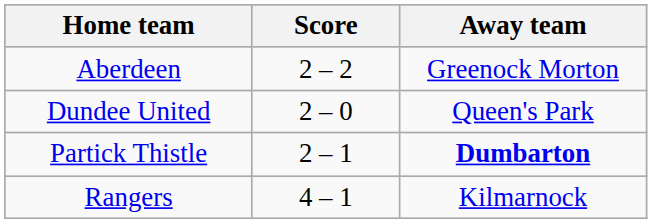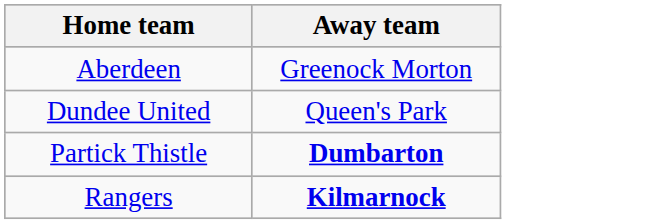- column: Score | 2 – 2 | 2 – 0 | 2 – 1 | 4 – 1
Rangers | Away team: normal -> bold
